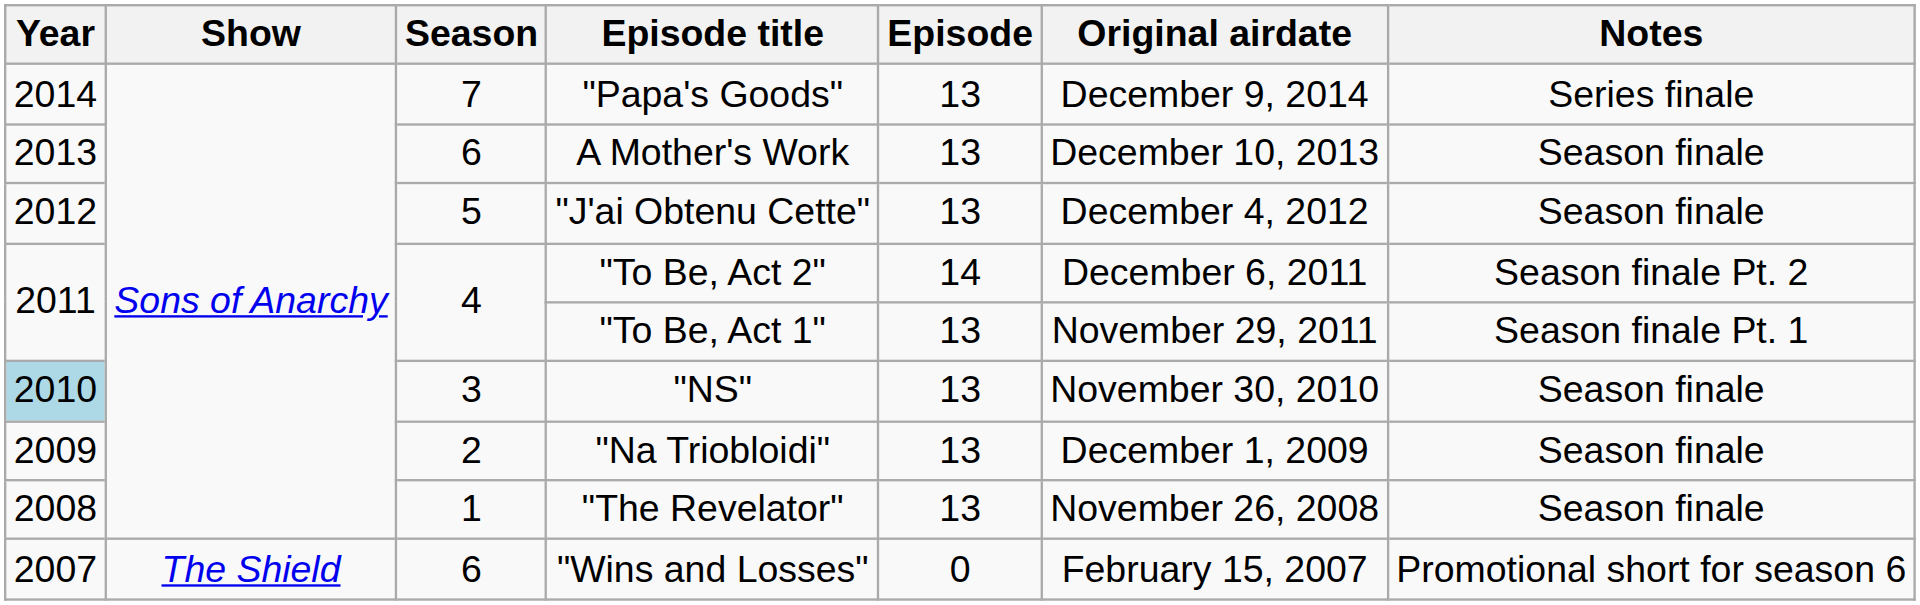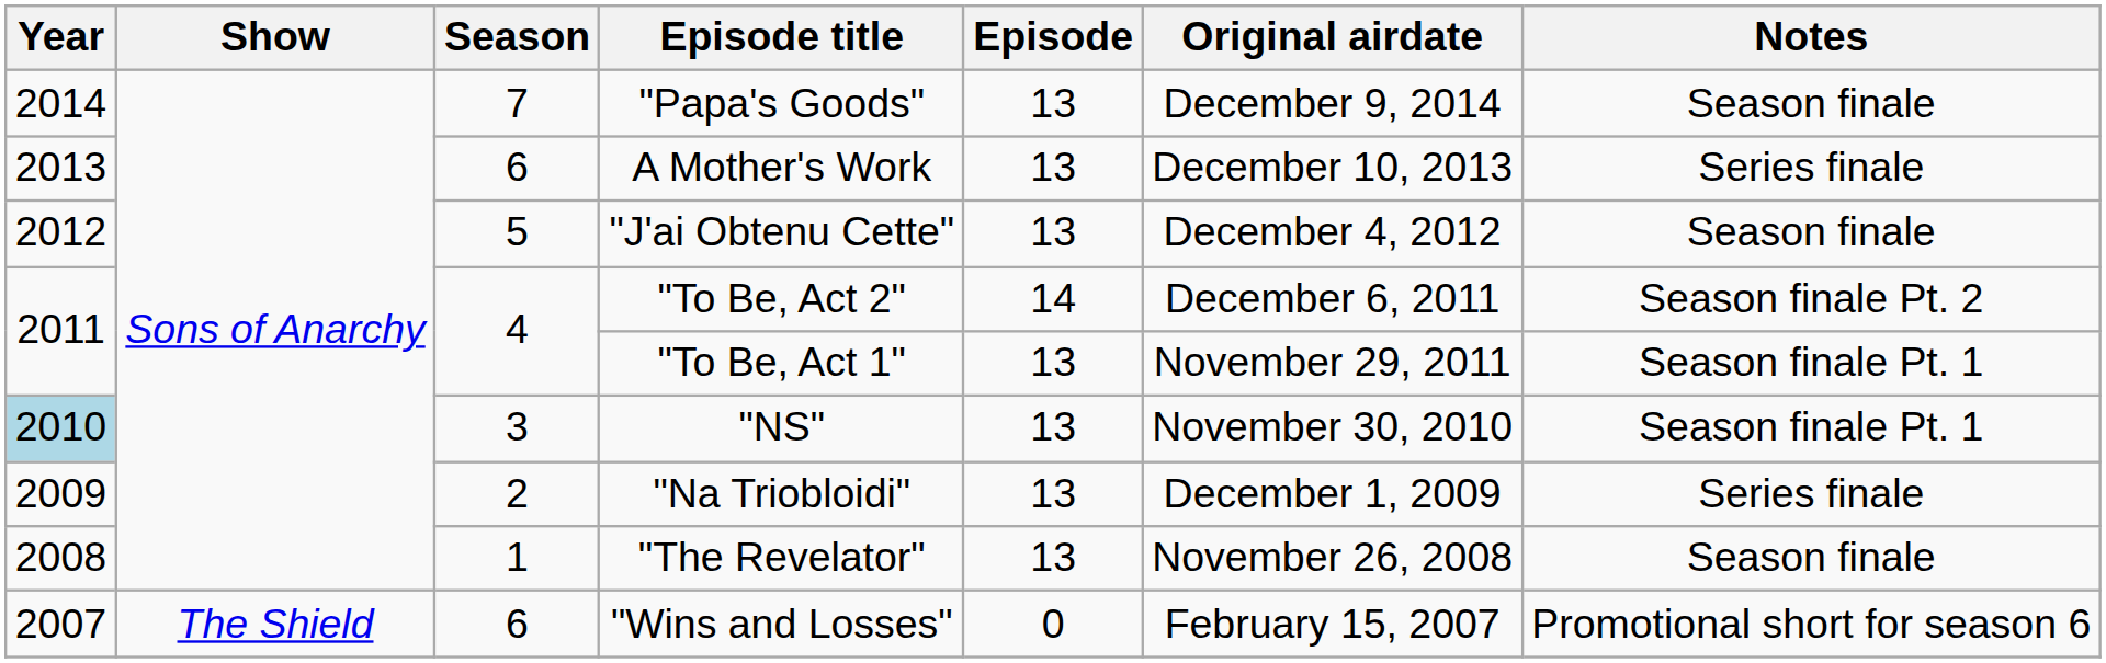"Papa's Goods" | Notes: Series finale -> Season finale
A Mother's Work | Notes: Season finale -> Series finale
"NS" | Notes: Season finale -> Season finale Pt. 1
"Na Triobloidi" | Notes: Season finale -> Series finale
